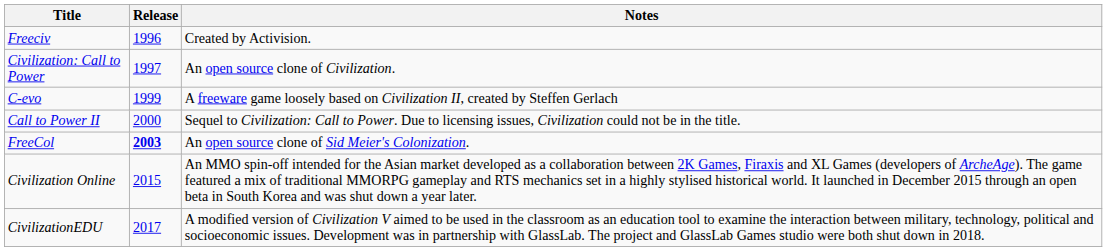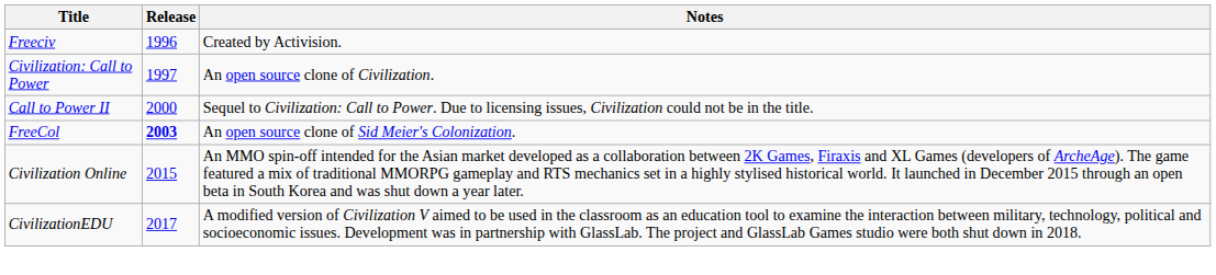- row: C-evo | 1999 | A freeware game loosely based on Civilization II, created by Steffen Gerlach
